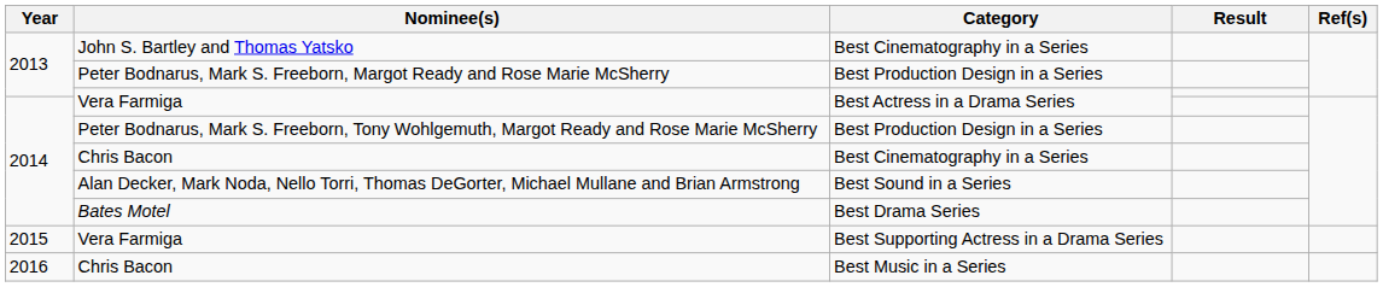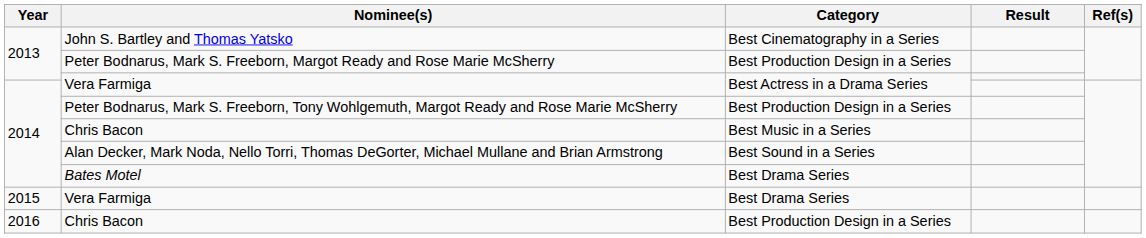2014 / Chris Bacon | Category: Best Cinematography in a Series -> Best Music in a Series
2015 / Vera Farmiga | Category: Best Supporting Actress in a Drama Series -> Best Drama Series
2016 / Chris Bacon | Category: Best Music in a Series -> Best Production Design in a Series
